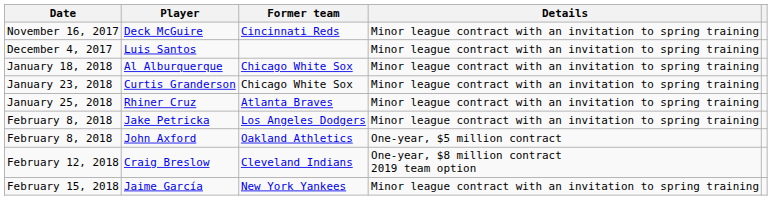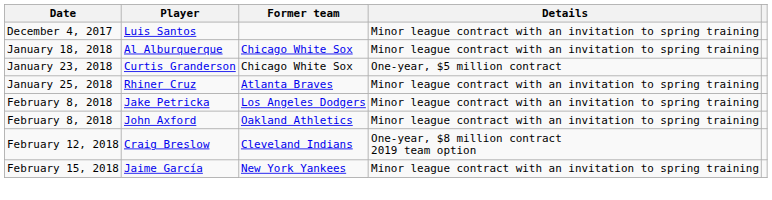- row: November 16, 2017 | Deck McGuire | Cincinnati Reds | Minor league contract with an invitation to spring training
Curtis Granderson | Details: Minor league contract with an invitation to spring training -> One-year, $5 million contract
John Axford | Details: One-year, $5 million contract -> Minor league contract with an invitation to spring training
